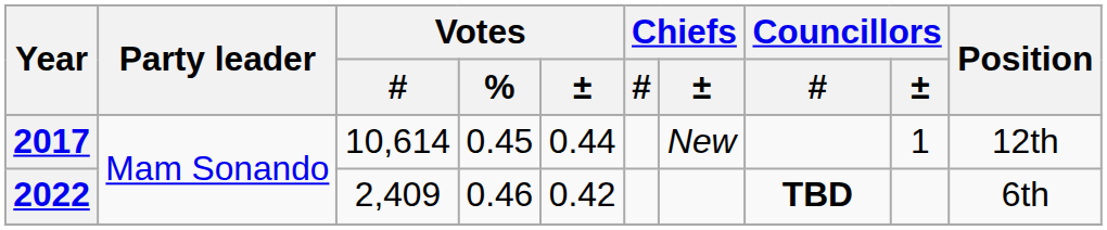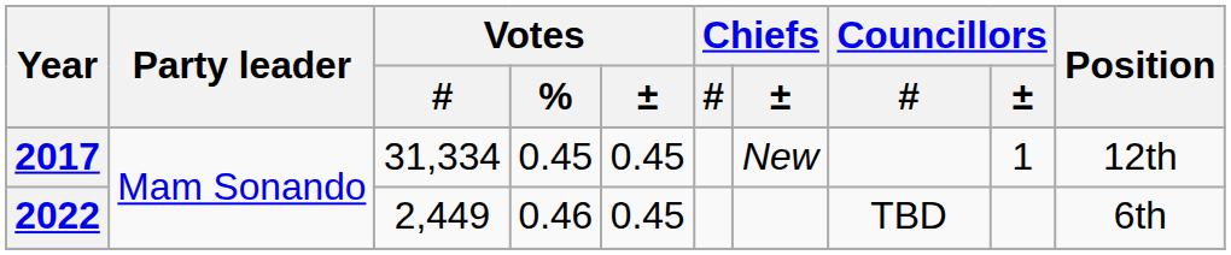2017 | Votes / #: 10,614 -> 31,334
2017 | Votes / ±: 0.44 -> 0.45
2022 | Votes / #: 2,409 -> 2,449
2022 | Votes / ±: 0.42 -> 0.45
2022 | Councillors / #: bold -> normal
